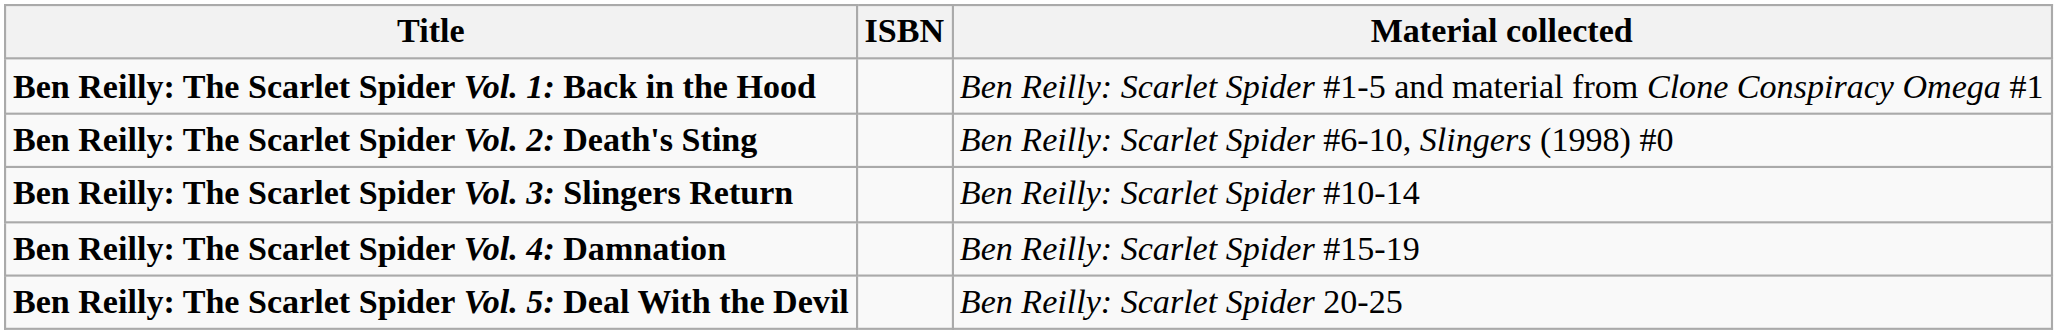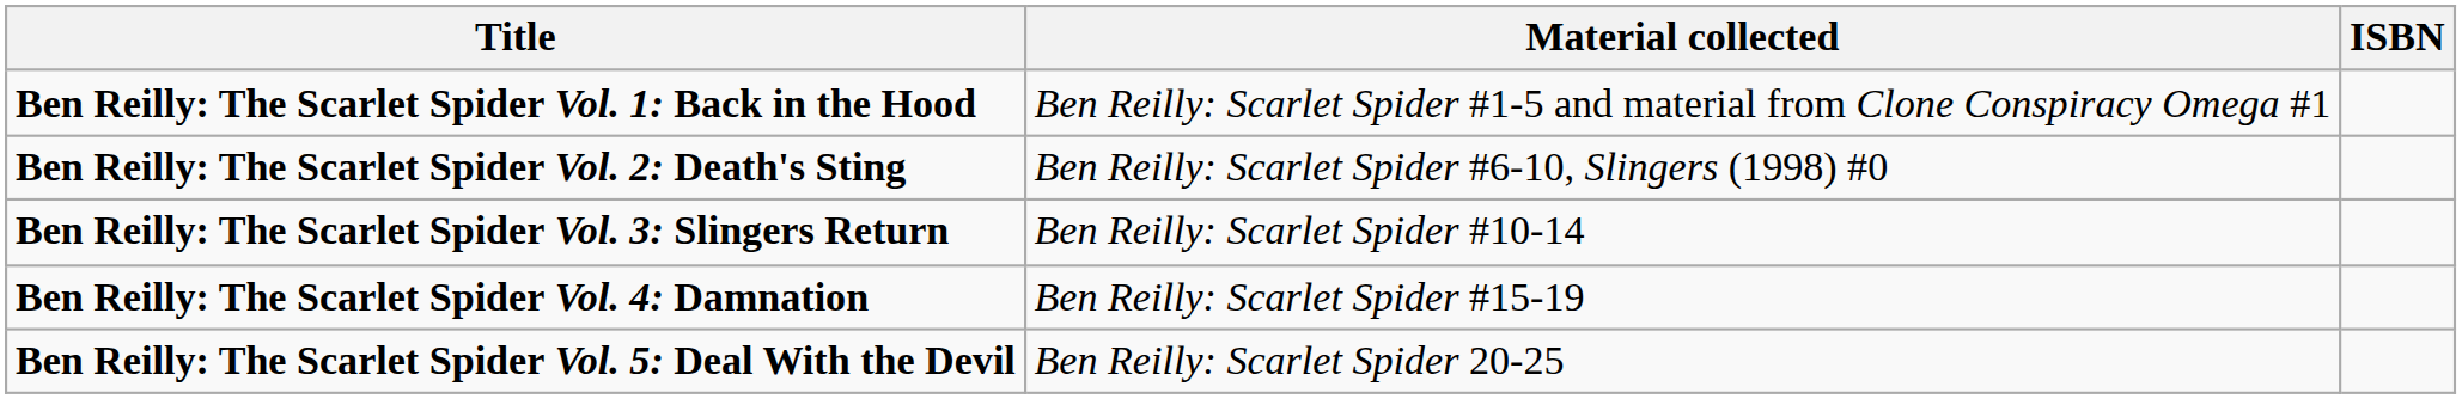columns swapped: Material collected <-> ISBN
